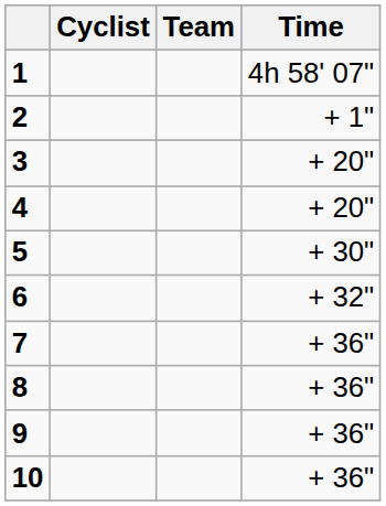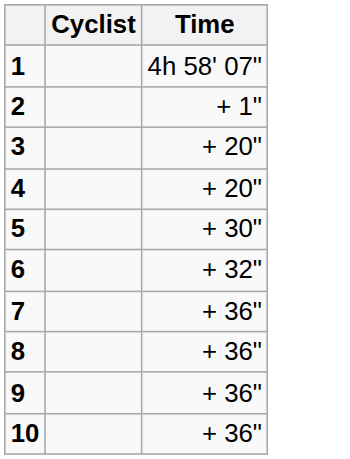- column: Team
